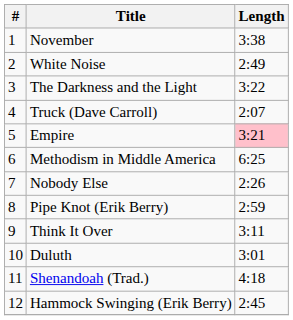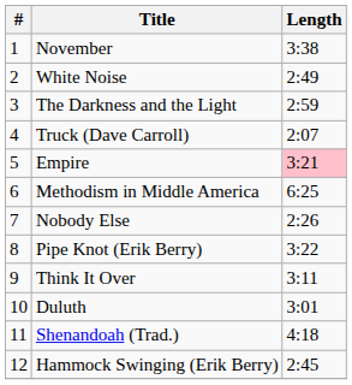The Darkness and the Light | Length: 3:22 -> 2:59
Pipe Knot (Erik Berry) | Length: 2:59 -> 3:22
